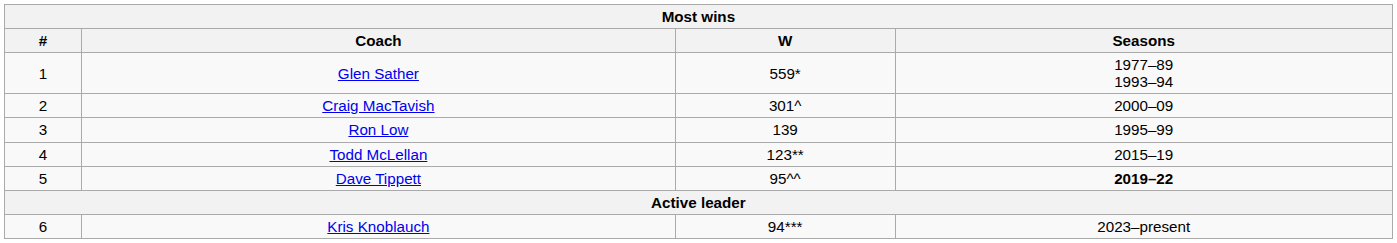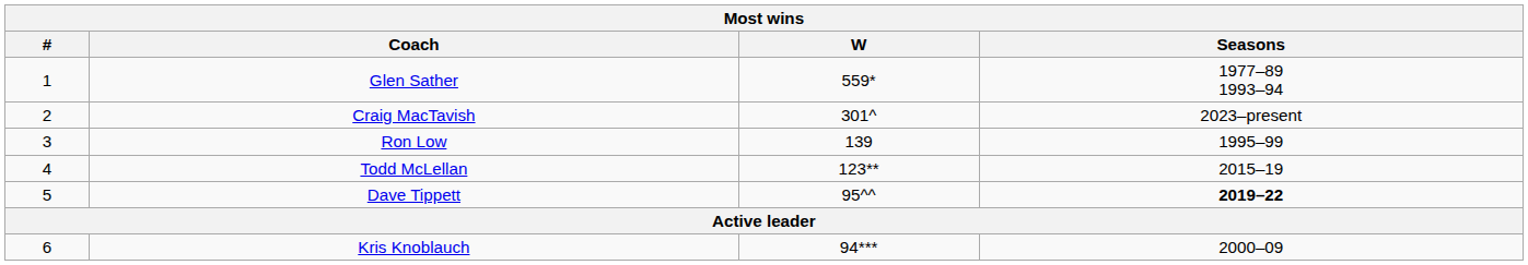Craig MacTavish | Seasons: 2000–09 -> 2023–present
Kris Knoblauch | Seasons: 2023–present -> 2000–09
